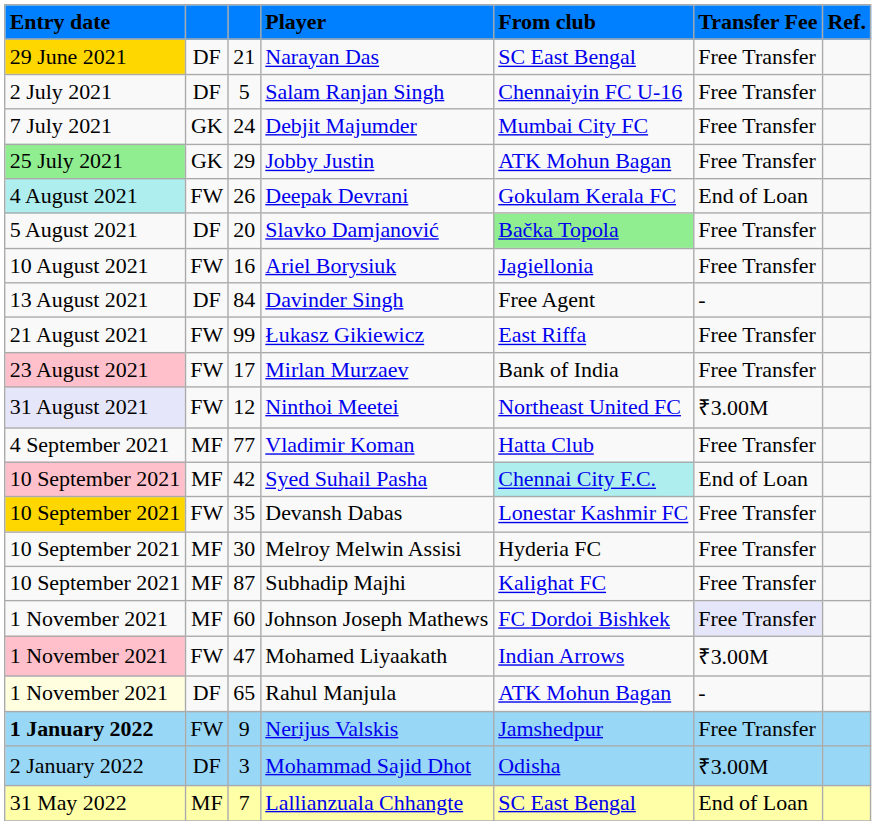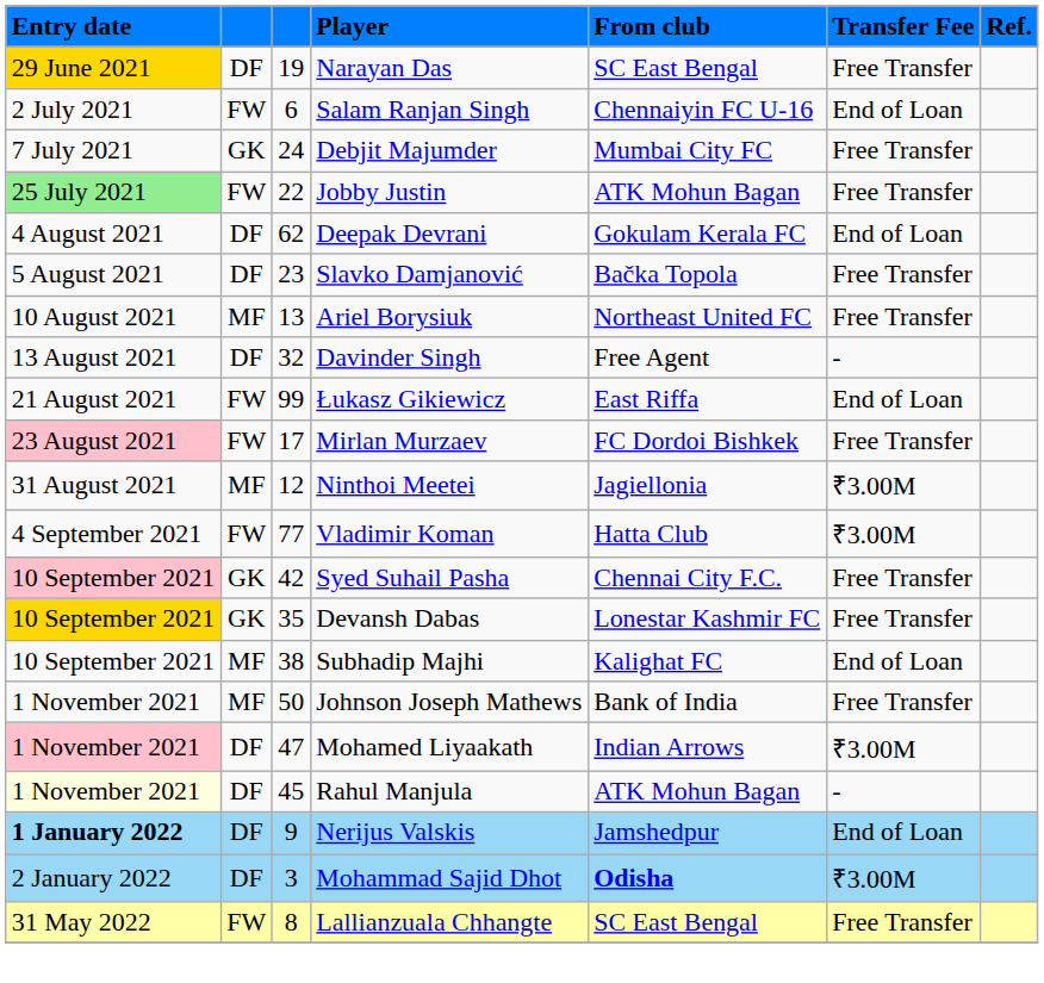Narayan Das | column 3: 21 -> 19
Salam Ranjan Singh | column 2: DF -> FW
Salam Ranjan Singh | column 3: 5 -> 6
Salam Ranjan Singh | Transfer Fee: Free Transfer -> End of Loan
Jobby Justin | column 2: GK -> FW
Jobby Justin | column 3: 29 -> 22
Deepak Devrani | Entry date: paleturquoise background -> no background
Deepak Devrani | column 2: FW -> DF
Deepak Devrani | column 3: 26 -> 62
Slavko Damjanović | column 3: 20 -> 23
Slavko Damjanović | From club: lightgreen background -> no background
Ariel Borysiuk | column 2: FW -> MF
Ariel Borysiuk | column 3: 16 -> 13
Ariel Borysiuk | From club: Jagiellonia -> Northeast United FC
Davinder Singh | column 3: 84 -> 32
Łukasz Gikiewicz | Transfer Fee: Free Transfer -> End of Loan
Mirlan Murzaev | From club: Bank of India -> FC Dordoi Bishkek
Ninthoi Meetei | Entry date: lavender background -> no background
Ninthoi Meetei | column 2: FW -> MF
Ninthoi Meetei | From club: Northeast United FC -> Jagiellonia
Vladimir Koman | column 2: MF -> FW
Vladimir Koman | Transfer Fee: Free Transfer -> ₹3.00M
Syed Suhail Pasha | column 2: MF -> GK
Syed Suhail Pasha | From club: paleturquoise background -> no background
Syed Suhail Pasha | Transfer Fee: End of Loan -> Free Transfer
Devansh Dabas | column 2: FW -> GK
- row: 10 September 2021 | MF | 30 | Melroy Melwin Assisi | Hyderia FC | Free Transfer
Subhadip Majhi | column 3: 87 -> 38
Subhadip Majhi | Transfer Fee: Free Transfer -> End of Loan
Johnson Joseph Mathews | column 3: 60 -> 50
Johnson Joseph Mathews | From club: FC Dordoi Bishkek -> Bank of India
Johnson Joseph Mathews | Transfer Fee: lavender background -> no background
Mohamed Liyaakath | column 2: FW -> DF
Rahul Manjula | column 3: 65 -> 45
Nerijus Valskis | column 2: FW -> DF
Nerijus Valskis | Transfer Fee: Free Transfer -> End of Loan
Mohammad Sajid Dhot | From club: normal -> bold
Lallianzuala Chhangte | column 2: MF -> FW
Lallianzuala Chhangte | column 3: 7 -> 8
Lallianzuala Chhangte | Transfer Fee: End of Loan -> Free Transfer
